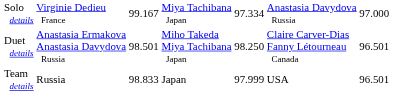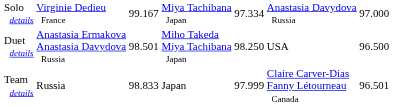Duet details | column 6: Claire Carver-Dias Fanny Létourneau Canada -> USA
Duet details | column 7: 96.501 -> 96.500
Team details | column 6: USA -> Claire Carver-Dias Fanny Létourneau Canada
